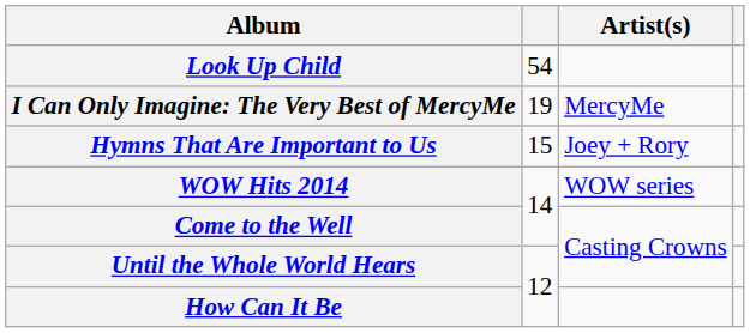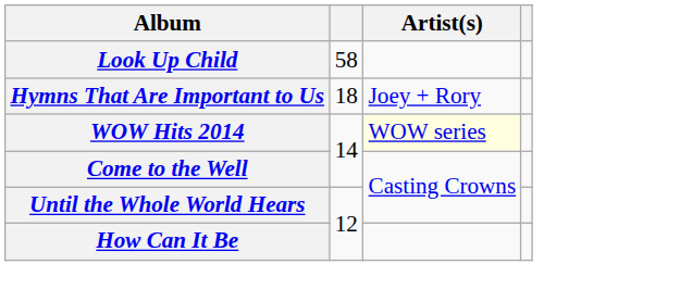Look Up Child | column 2: 54 -> 58
- row: I Can Only Imagine: The Very Best of MercyMe | 19 | MercyMe
Hymns That Are Important to Us | column 2: 15 -> 18
WOW Hits 2014 | Artist(s): no background -> lightyellow background
